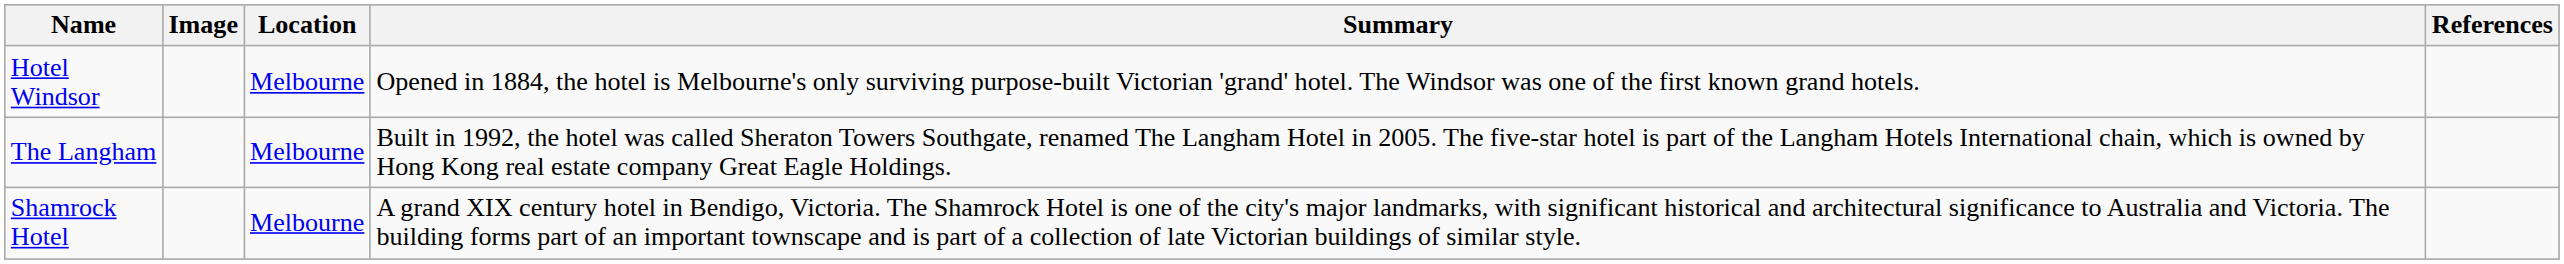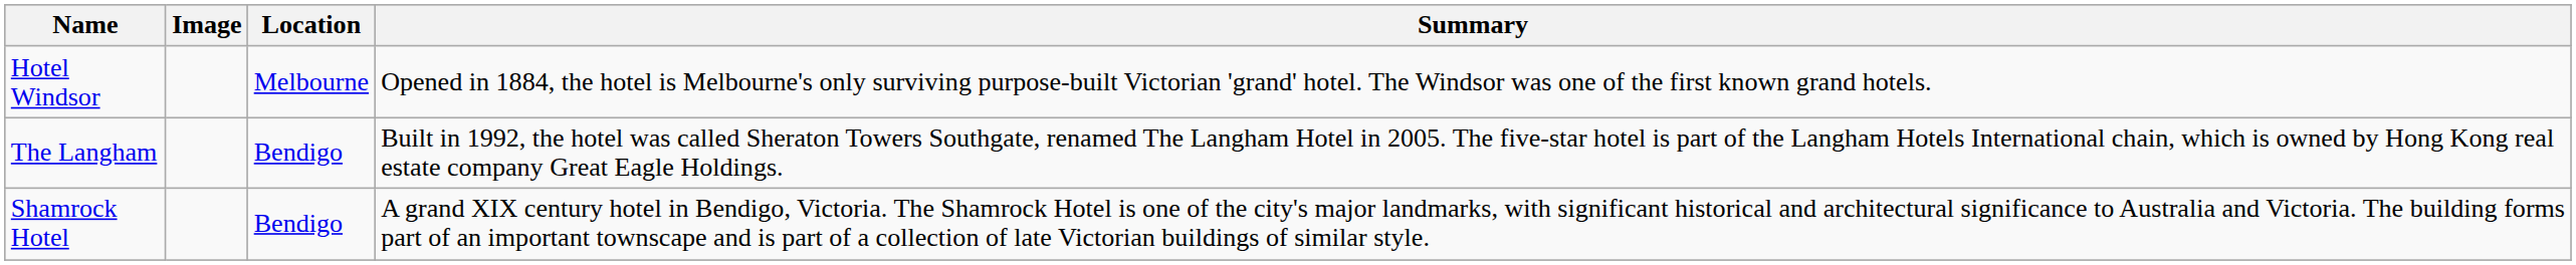- column: References
The Langham | Location: Melbourne -> Bendigo
Shamrock Hotel | Location: Melbourne -> Bendigo
